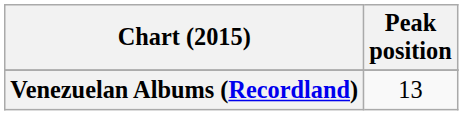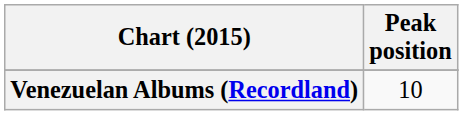Venezuelan Albums (Recordland) | Peak position: 13 -> 10
